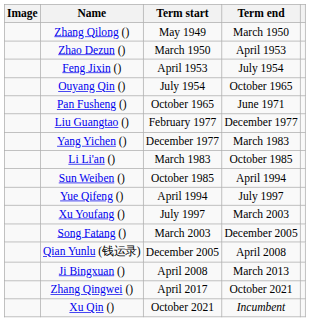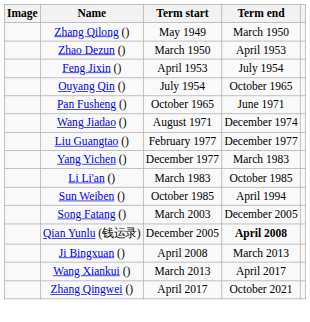+ row: Wang Jiadao () | August 1971 | December 1974
- row: Yue Qifeng () | April 1994 | July 1997
- row: Xu Youfang () | July 1997 | March 2003
Qian Yunlu (钱运录) | Term end: normal -> bold
+ row: Wang Xiankui () | March 2013 | April 2017
- row: Xu Qin () | October 2021 | Incumbent
